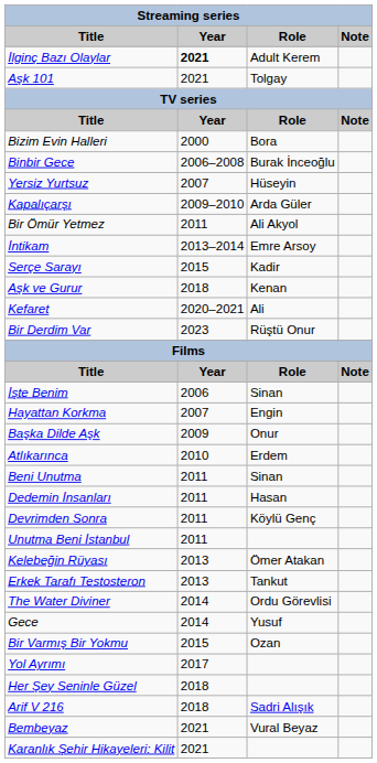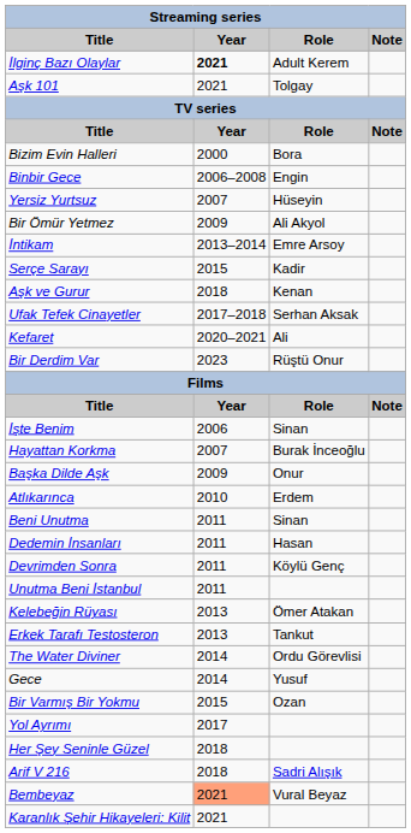Binbir Gece | Role: Burak İnceoğlu -> Engin
- row: Kapalıçarşı | 2009–2010 | Arda Güler
Bir Ömür Yetmez | Year: 2011 -> 2009
+ row: Ufak Tefek Cinayetler | 2017–2018 | Serhan Aksak
Hayattan Korkma | Role: Engin -> Burak İnceoğlu
Bembeyaz | Year: no background -> lightsalmon background
